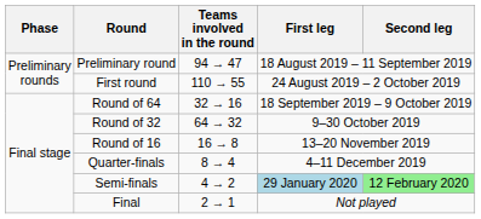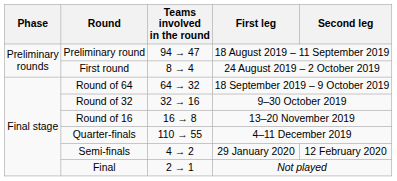First round | Teams involved in the round: 110 → 55 -> 8 → 4
Round of 64 | Teams involved in the round: 32 → 16 -> 64 → 32
Round of 32 | Teams involved in the round: 64 → 32 -> 32 → 16
Quarter-finals | Teams involved in the round: 8 → 4 -> 110 → 55
Semi-finals | First leg: lightblue background -> no background
Semi-finals | Second leg: lightgreen background -> no background
